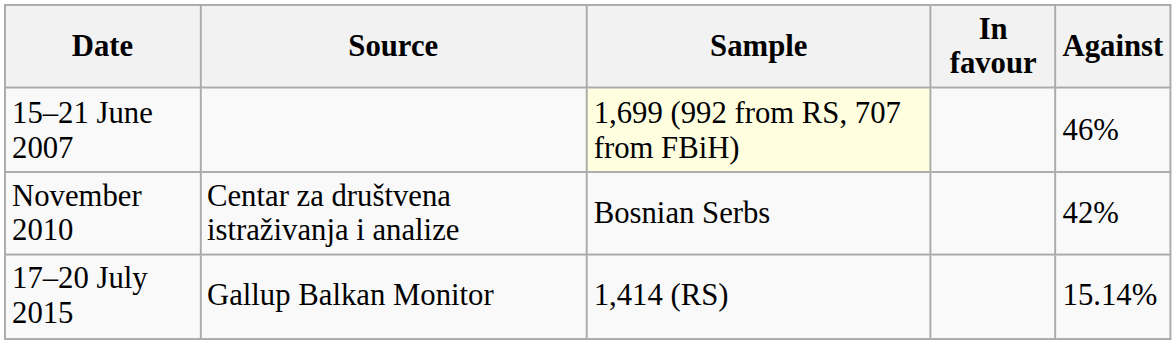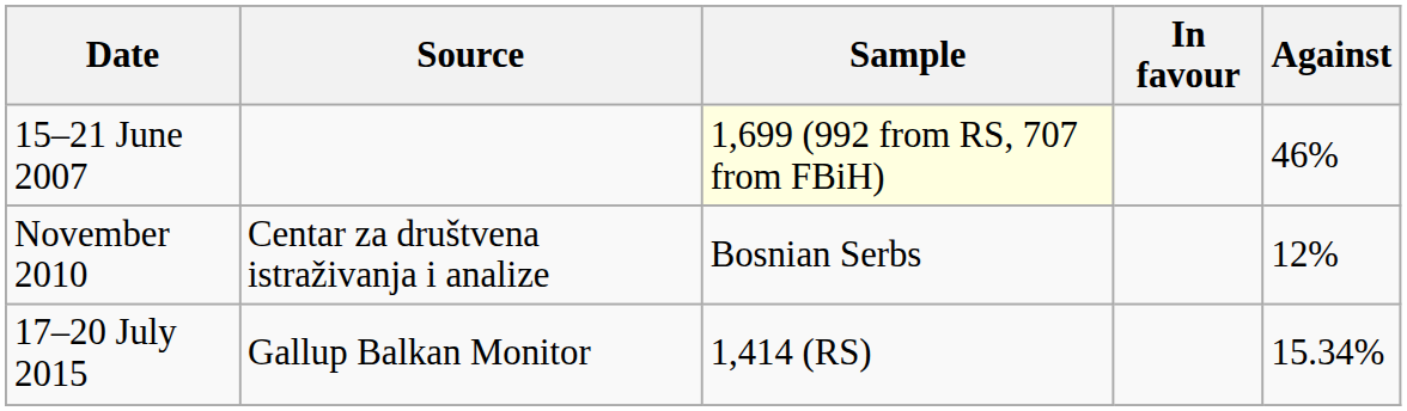November 2010 | Against: 42% -> 12%
17–20 July 2015 | Against: 15.14% -> 15.34%
